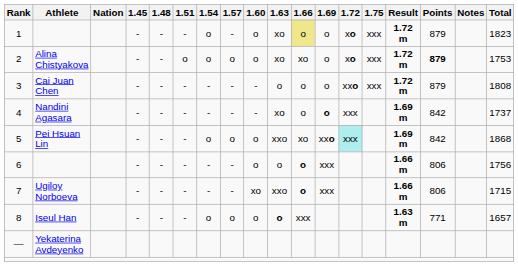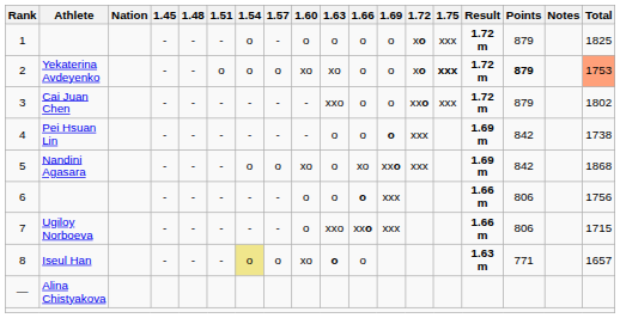1 | 1.63: xo -> o
1 | 1.66: khaki background -> no background
1 | Total: 1823 -> 1825
2 | Athlete: Alina Chistyakova -> Yekaterina Avdeyenko
2 | 1.60: o -> xo
2 | 1.66: xo -> o
2 | 1.75: normal -> bold
2 | Total: no background -> lightsalmon background
3 | 1.63: o -> xxo
3 | Total: 1808 -> 1802
4 | Athlete: Nandini Agasara -> Pei Hsuan Lin
4 | 1.63: xo -> o
4 | Total: 1737 -> 1738
5 | Athlete: Pei Hsuan Lin -> Nandini Agasara
5 | 1.60: o -> xo
5 | 1.63: xxo -> o
5 | 1.72: paleturquoise background -> no background
7 | 1.60: xo -> o
7 | 1.66: o -> xxo
8 | 1.54: no background -> khaki background
8 | 1.60: o -> xo
8 | 1.66: xxx -> o
— | Athlete: Yekaterina Avdeyenko -> Alina Chistyakova
